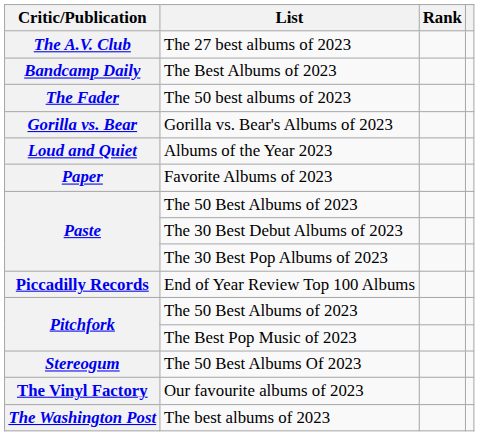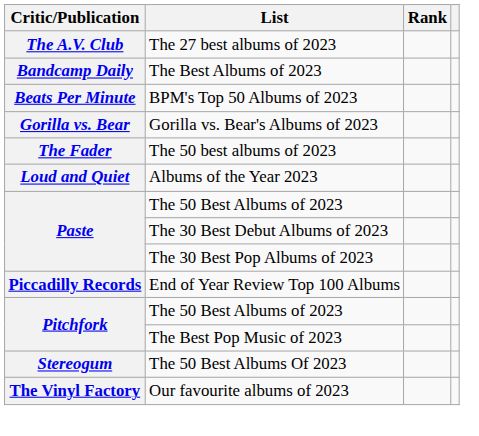+ row: Beats Per Minute | BPM's Top 50 Albums of 2023
rows swapped: The 50 best albums of 2023 <-> Gorilla vs. Bear's Albums of 2023
- row: Paper | Favorite Albums of 2023
- row: The Washington Post | The best albums of 2023
